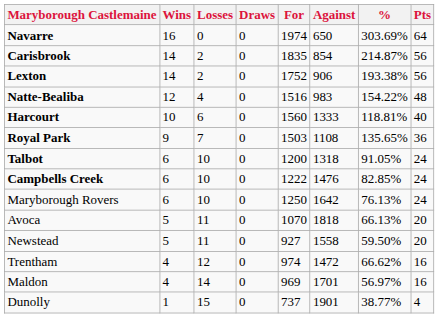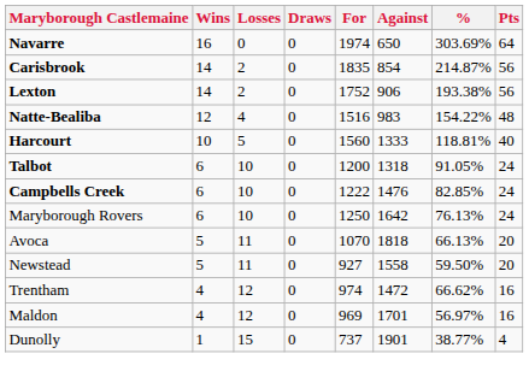Harcourt | Losses: 6 -> 5
- row: Royal Park | 9 | 7 | 0 | 1503 | 1108 | 135.65% | 36
Maldon | Losses: 14 -> 12
